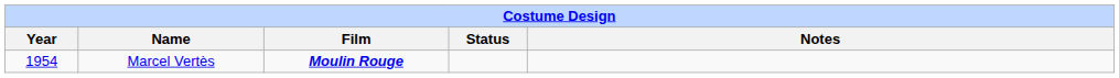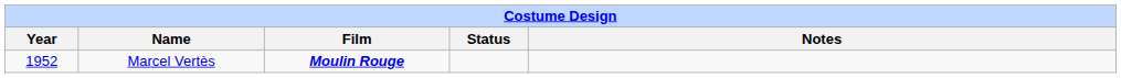Marcel Vertès | Year: 1954 -> 1952
